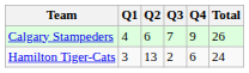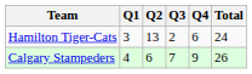rows swapped: Hamilton Tiger-Cats <-> Calgary Stampeders
